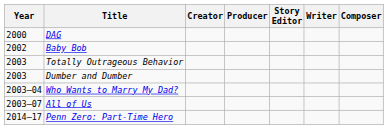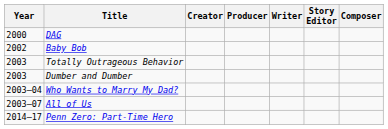columns swapped: Writer <-> Story Editor
